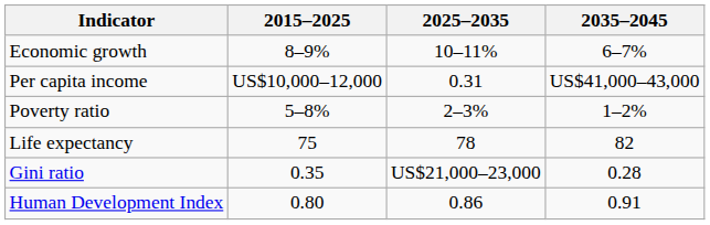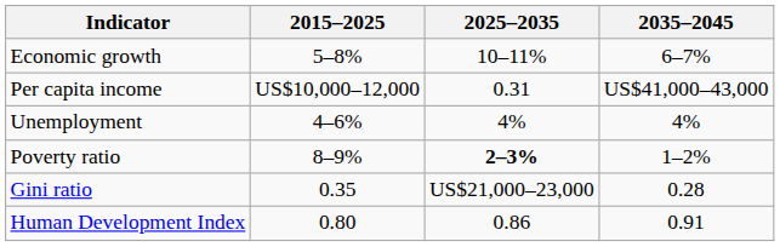Economic growth | 2015–2025: 8–9% -> 5–8%
+ row: Unemployment | 4–6% | 4% | 4%
Poverty ratio | 2015–2025: 5–8% -> 8–9%
Poverty ratio | 2025–2035: normal -> bold
- row: Life expectancy | 75 | 78 | 82
